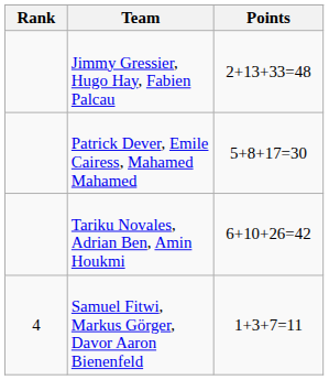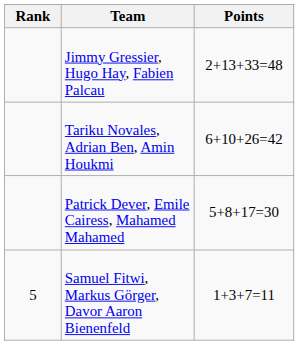rows swapped: Patrick Dever, Emile Cairess, Mahamed Mahamed <-> Tariku Novales, Adrian Ben, Amin Houkmi
Samuel Fitwi, Markus Görger, Davor Aaron Bienenfeld | Rank: 4 -> 5
